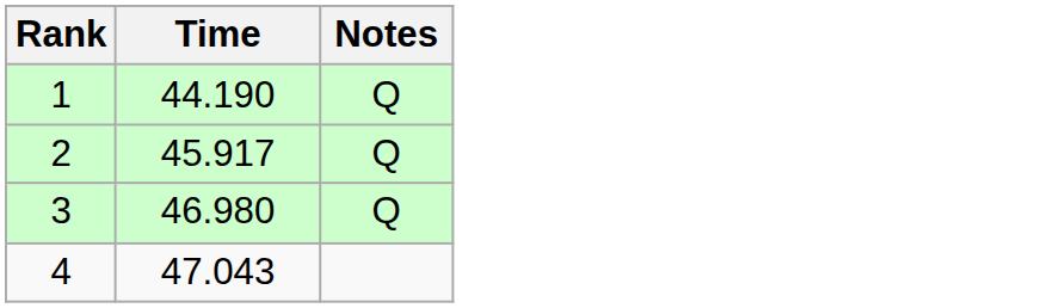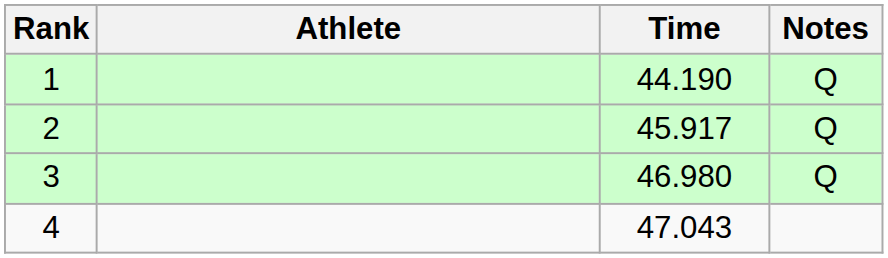+ column: Athlete
